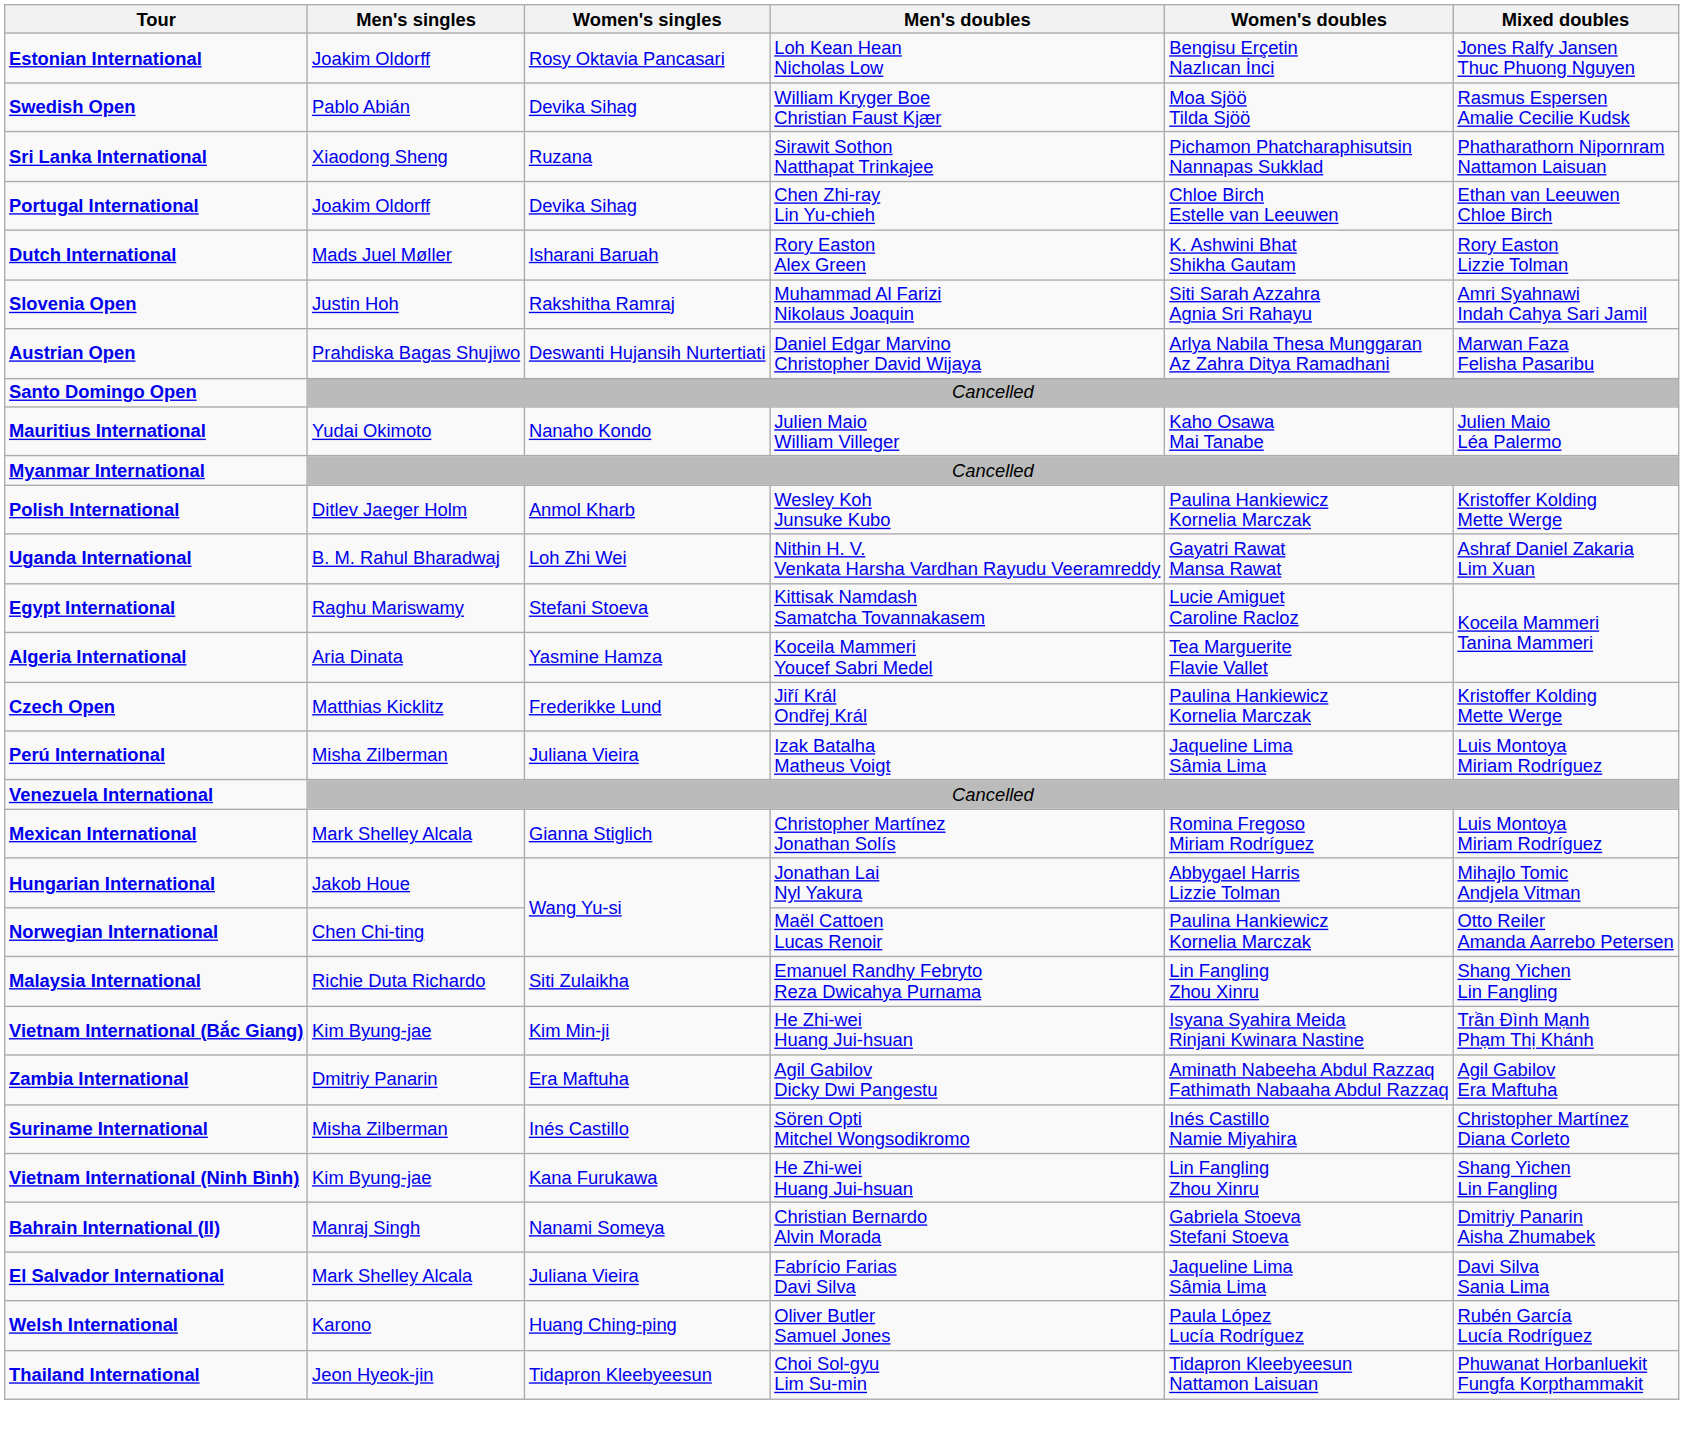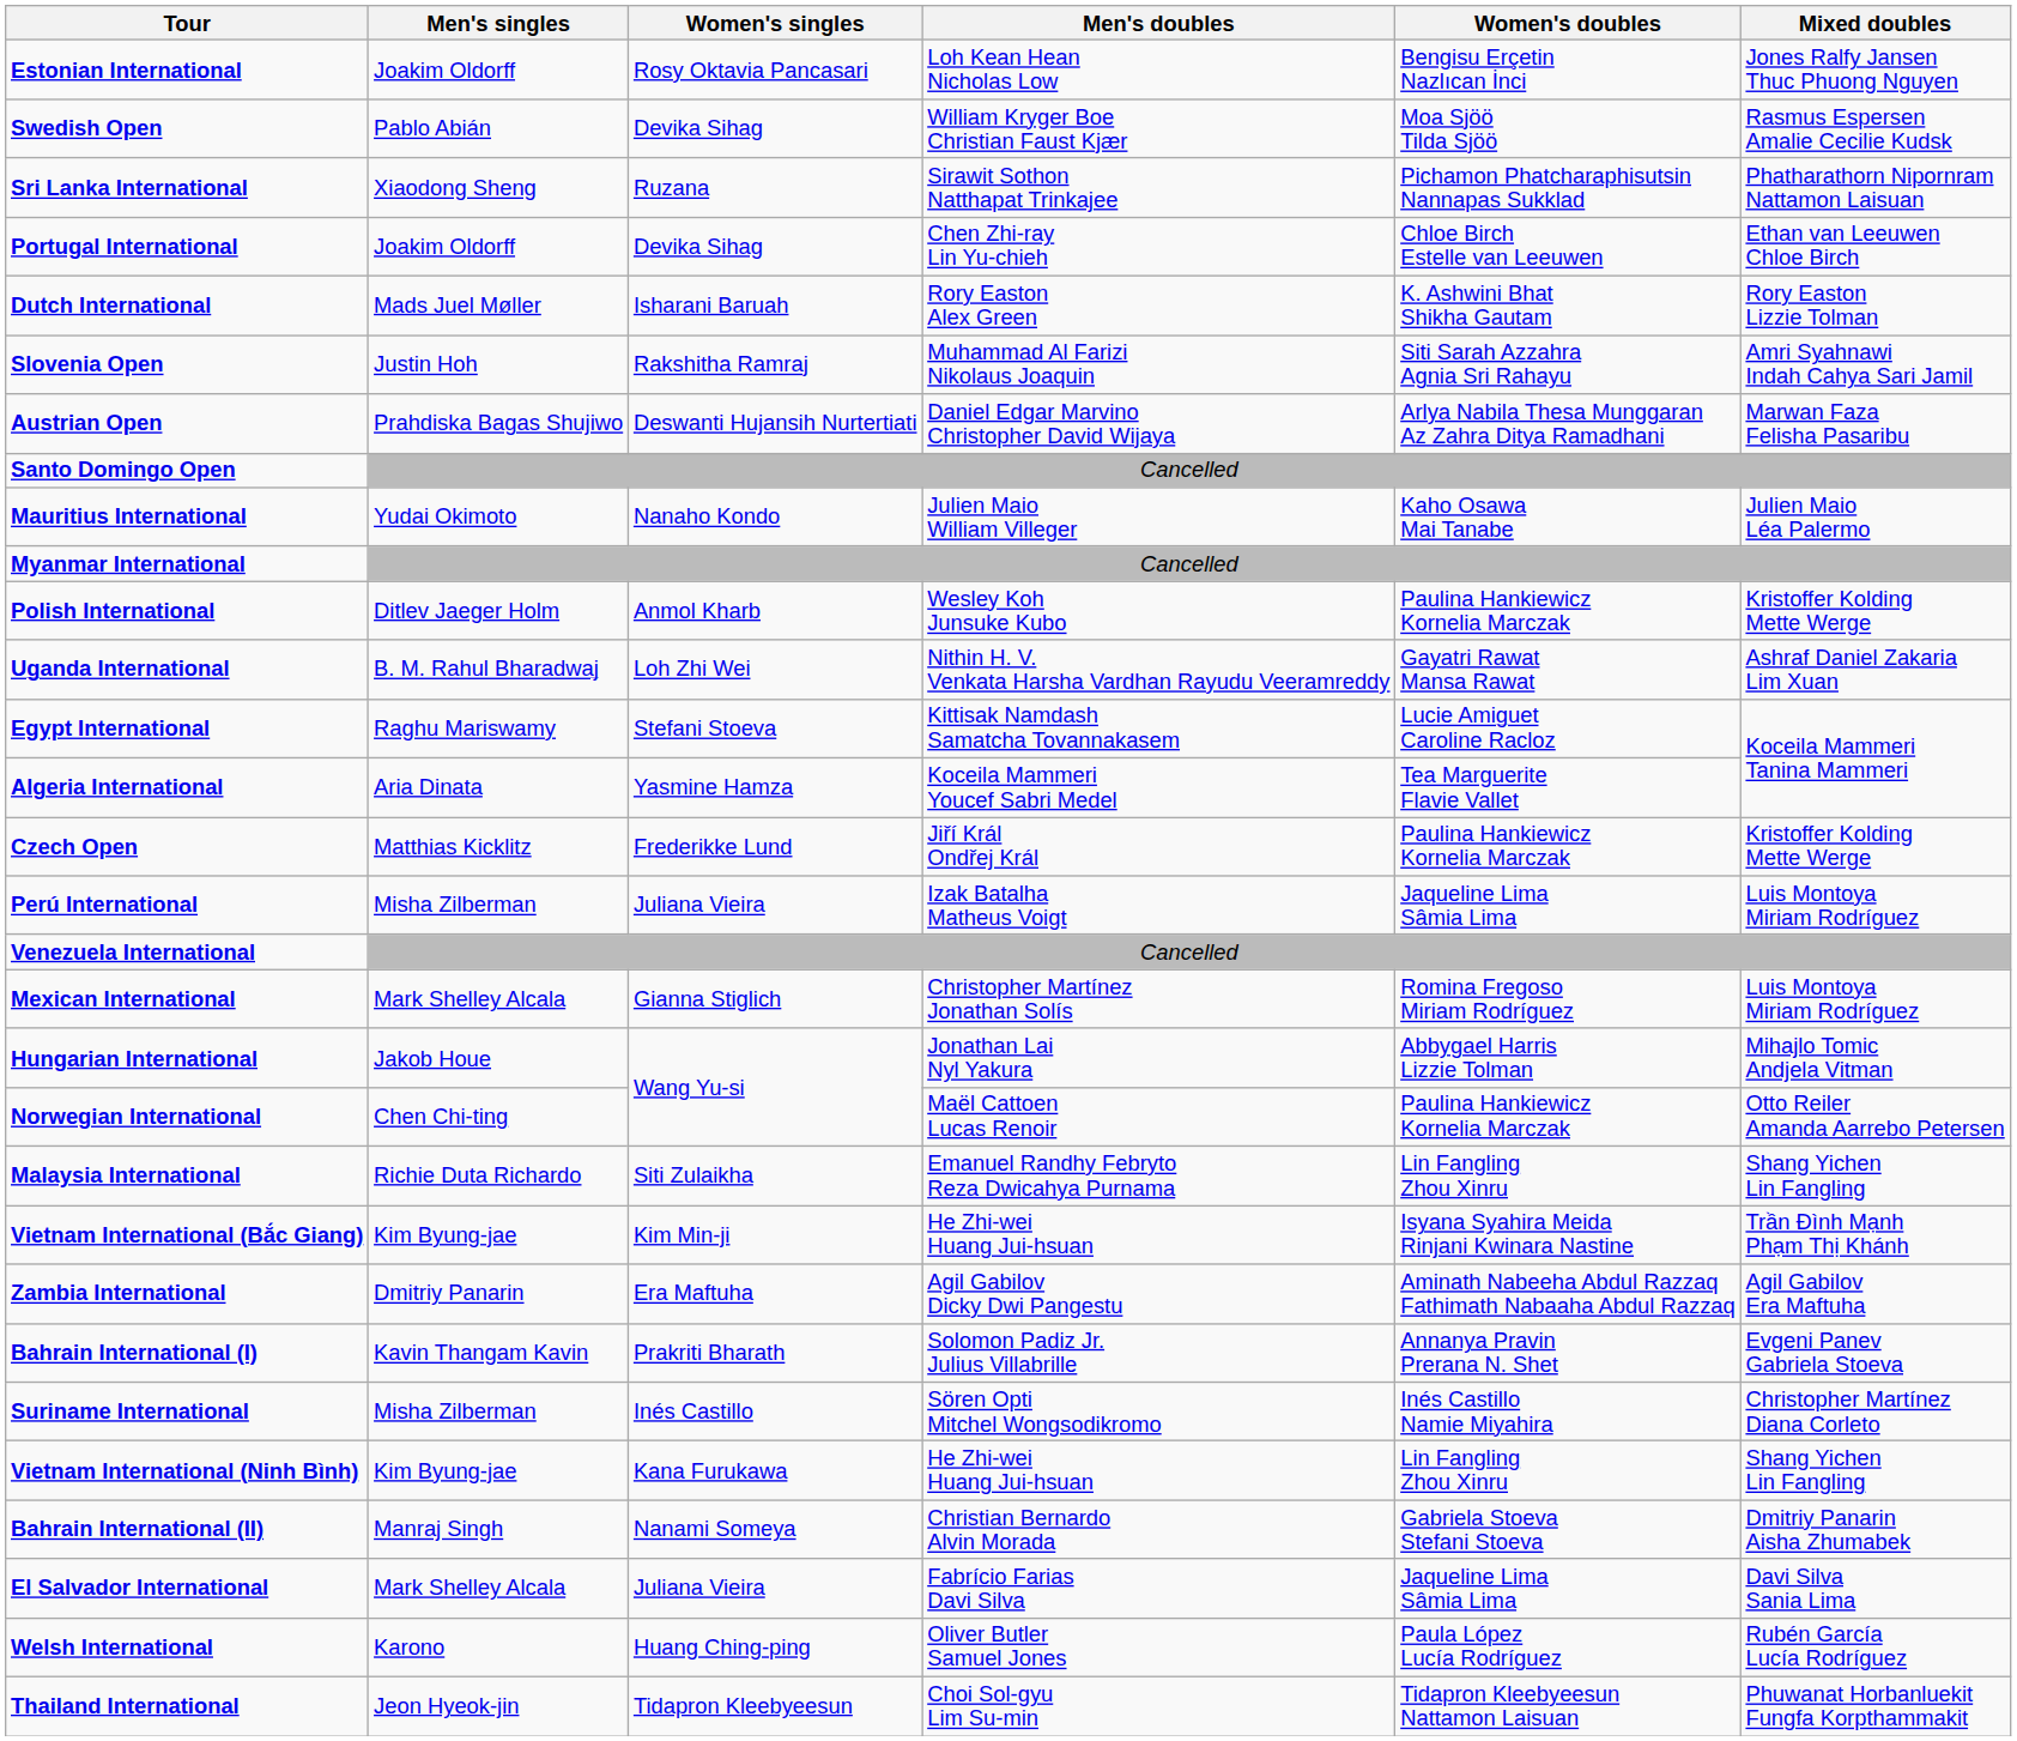+ row: Bahrain International (I) | Kavin Thangam Kavin | Prakriti Bharath | Solomon Padiz Jr. Julius Villabrille | Annanya Pravin Prerana N. Shet | Evgeni Panev Gabriela Stoeva
